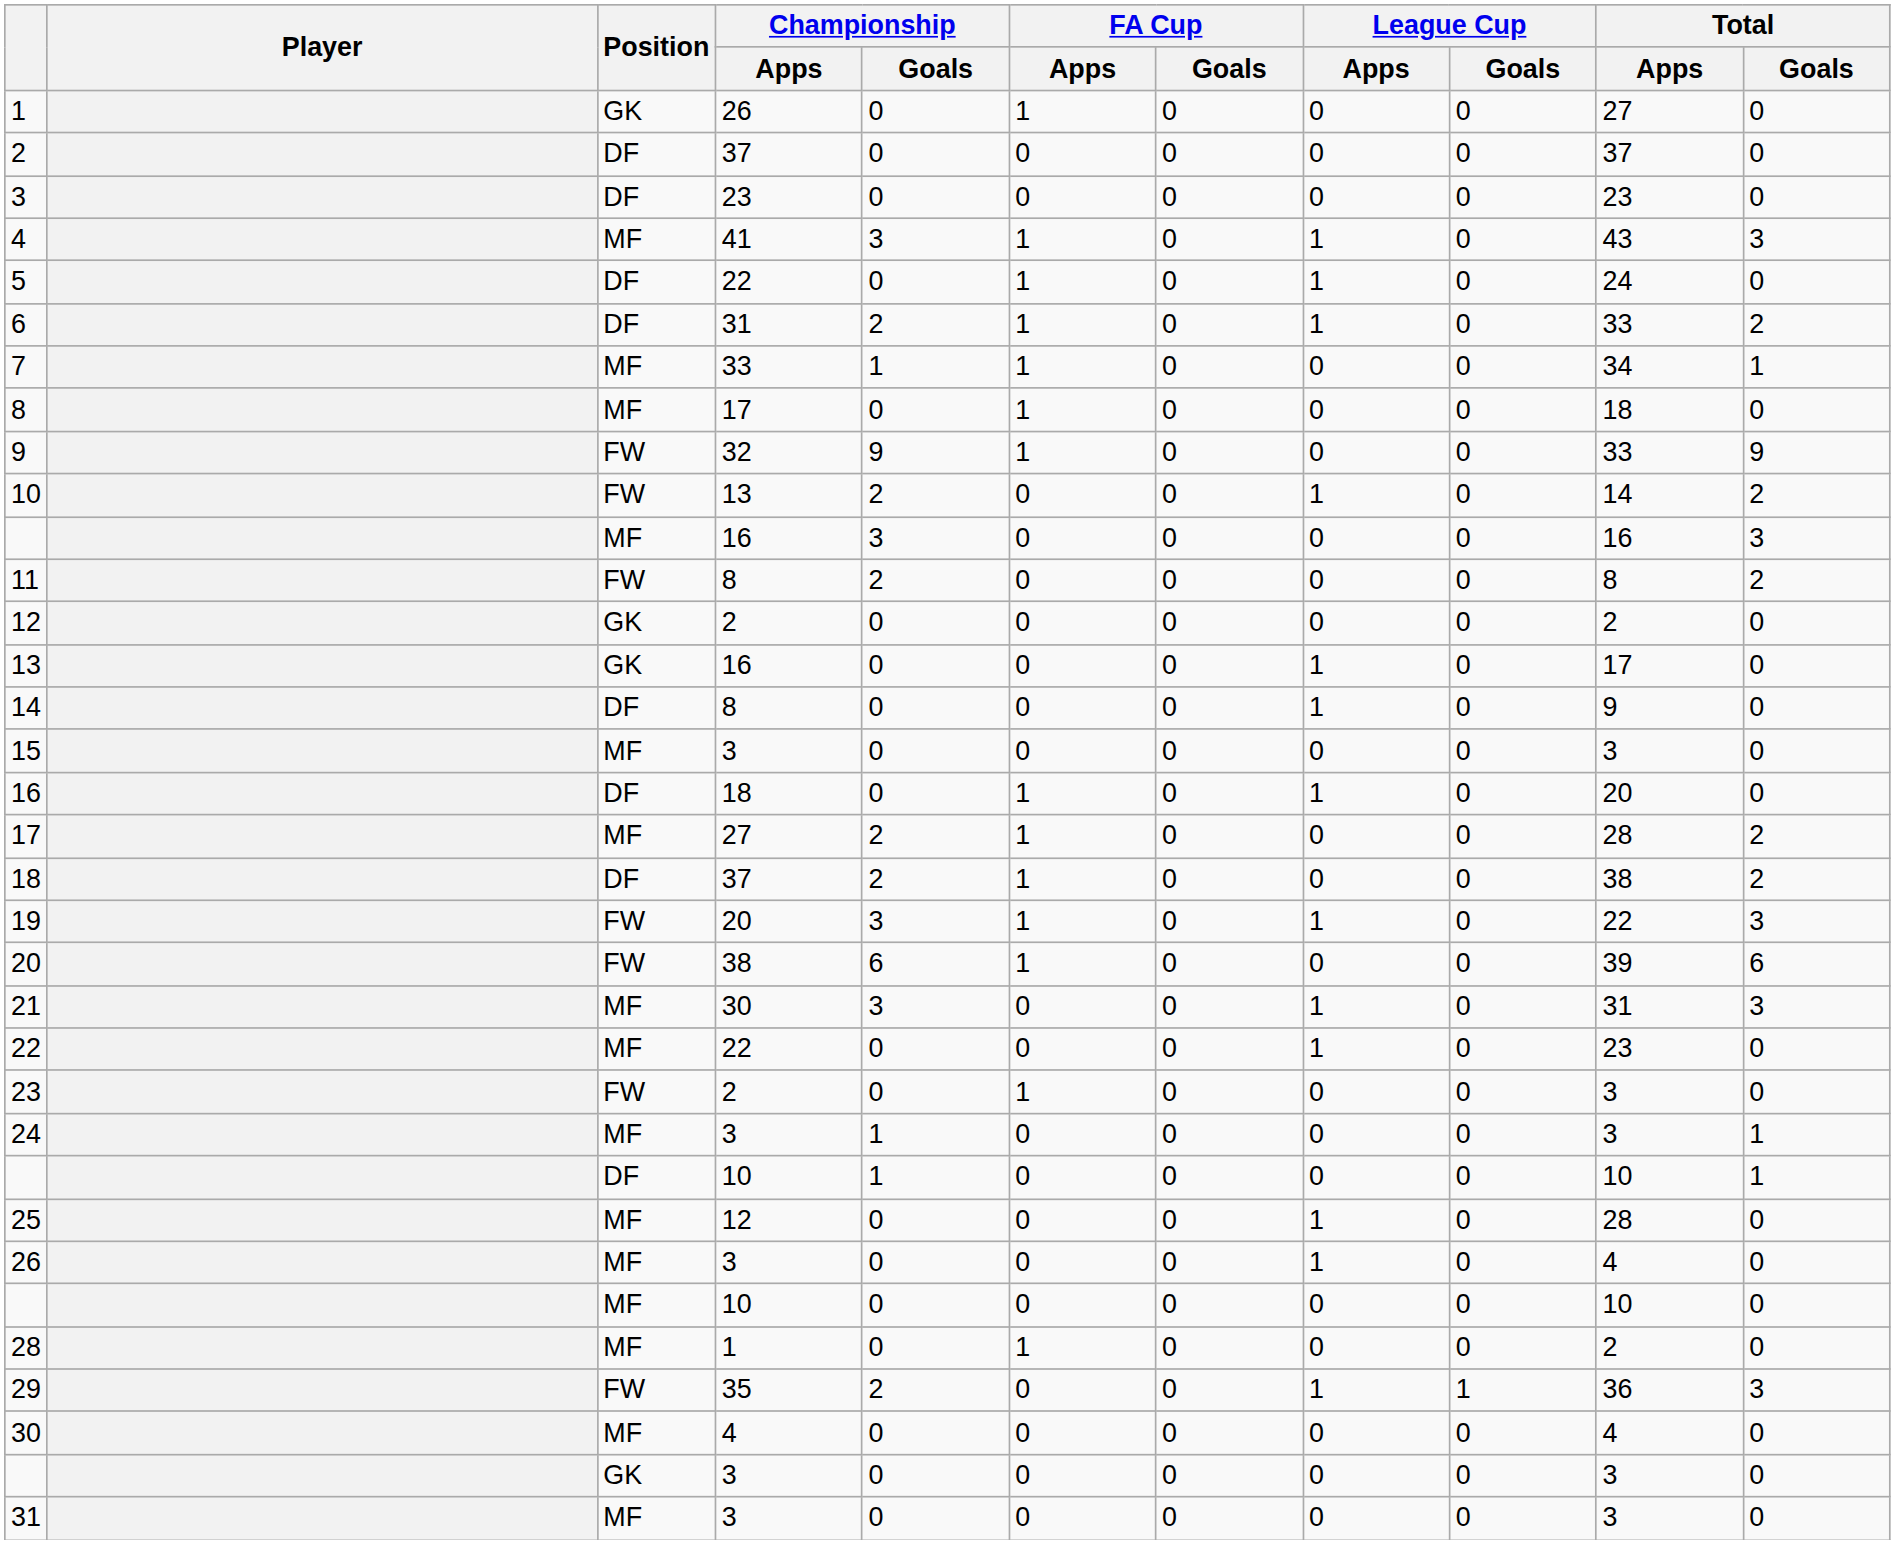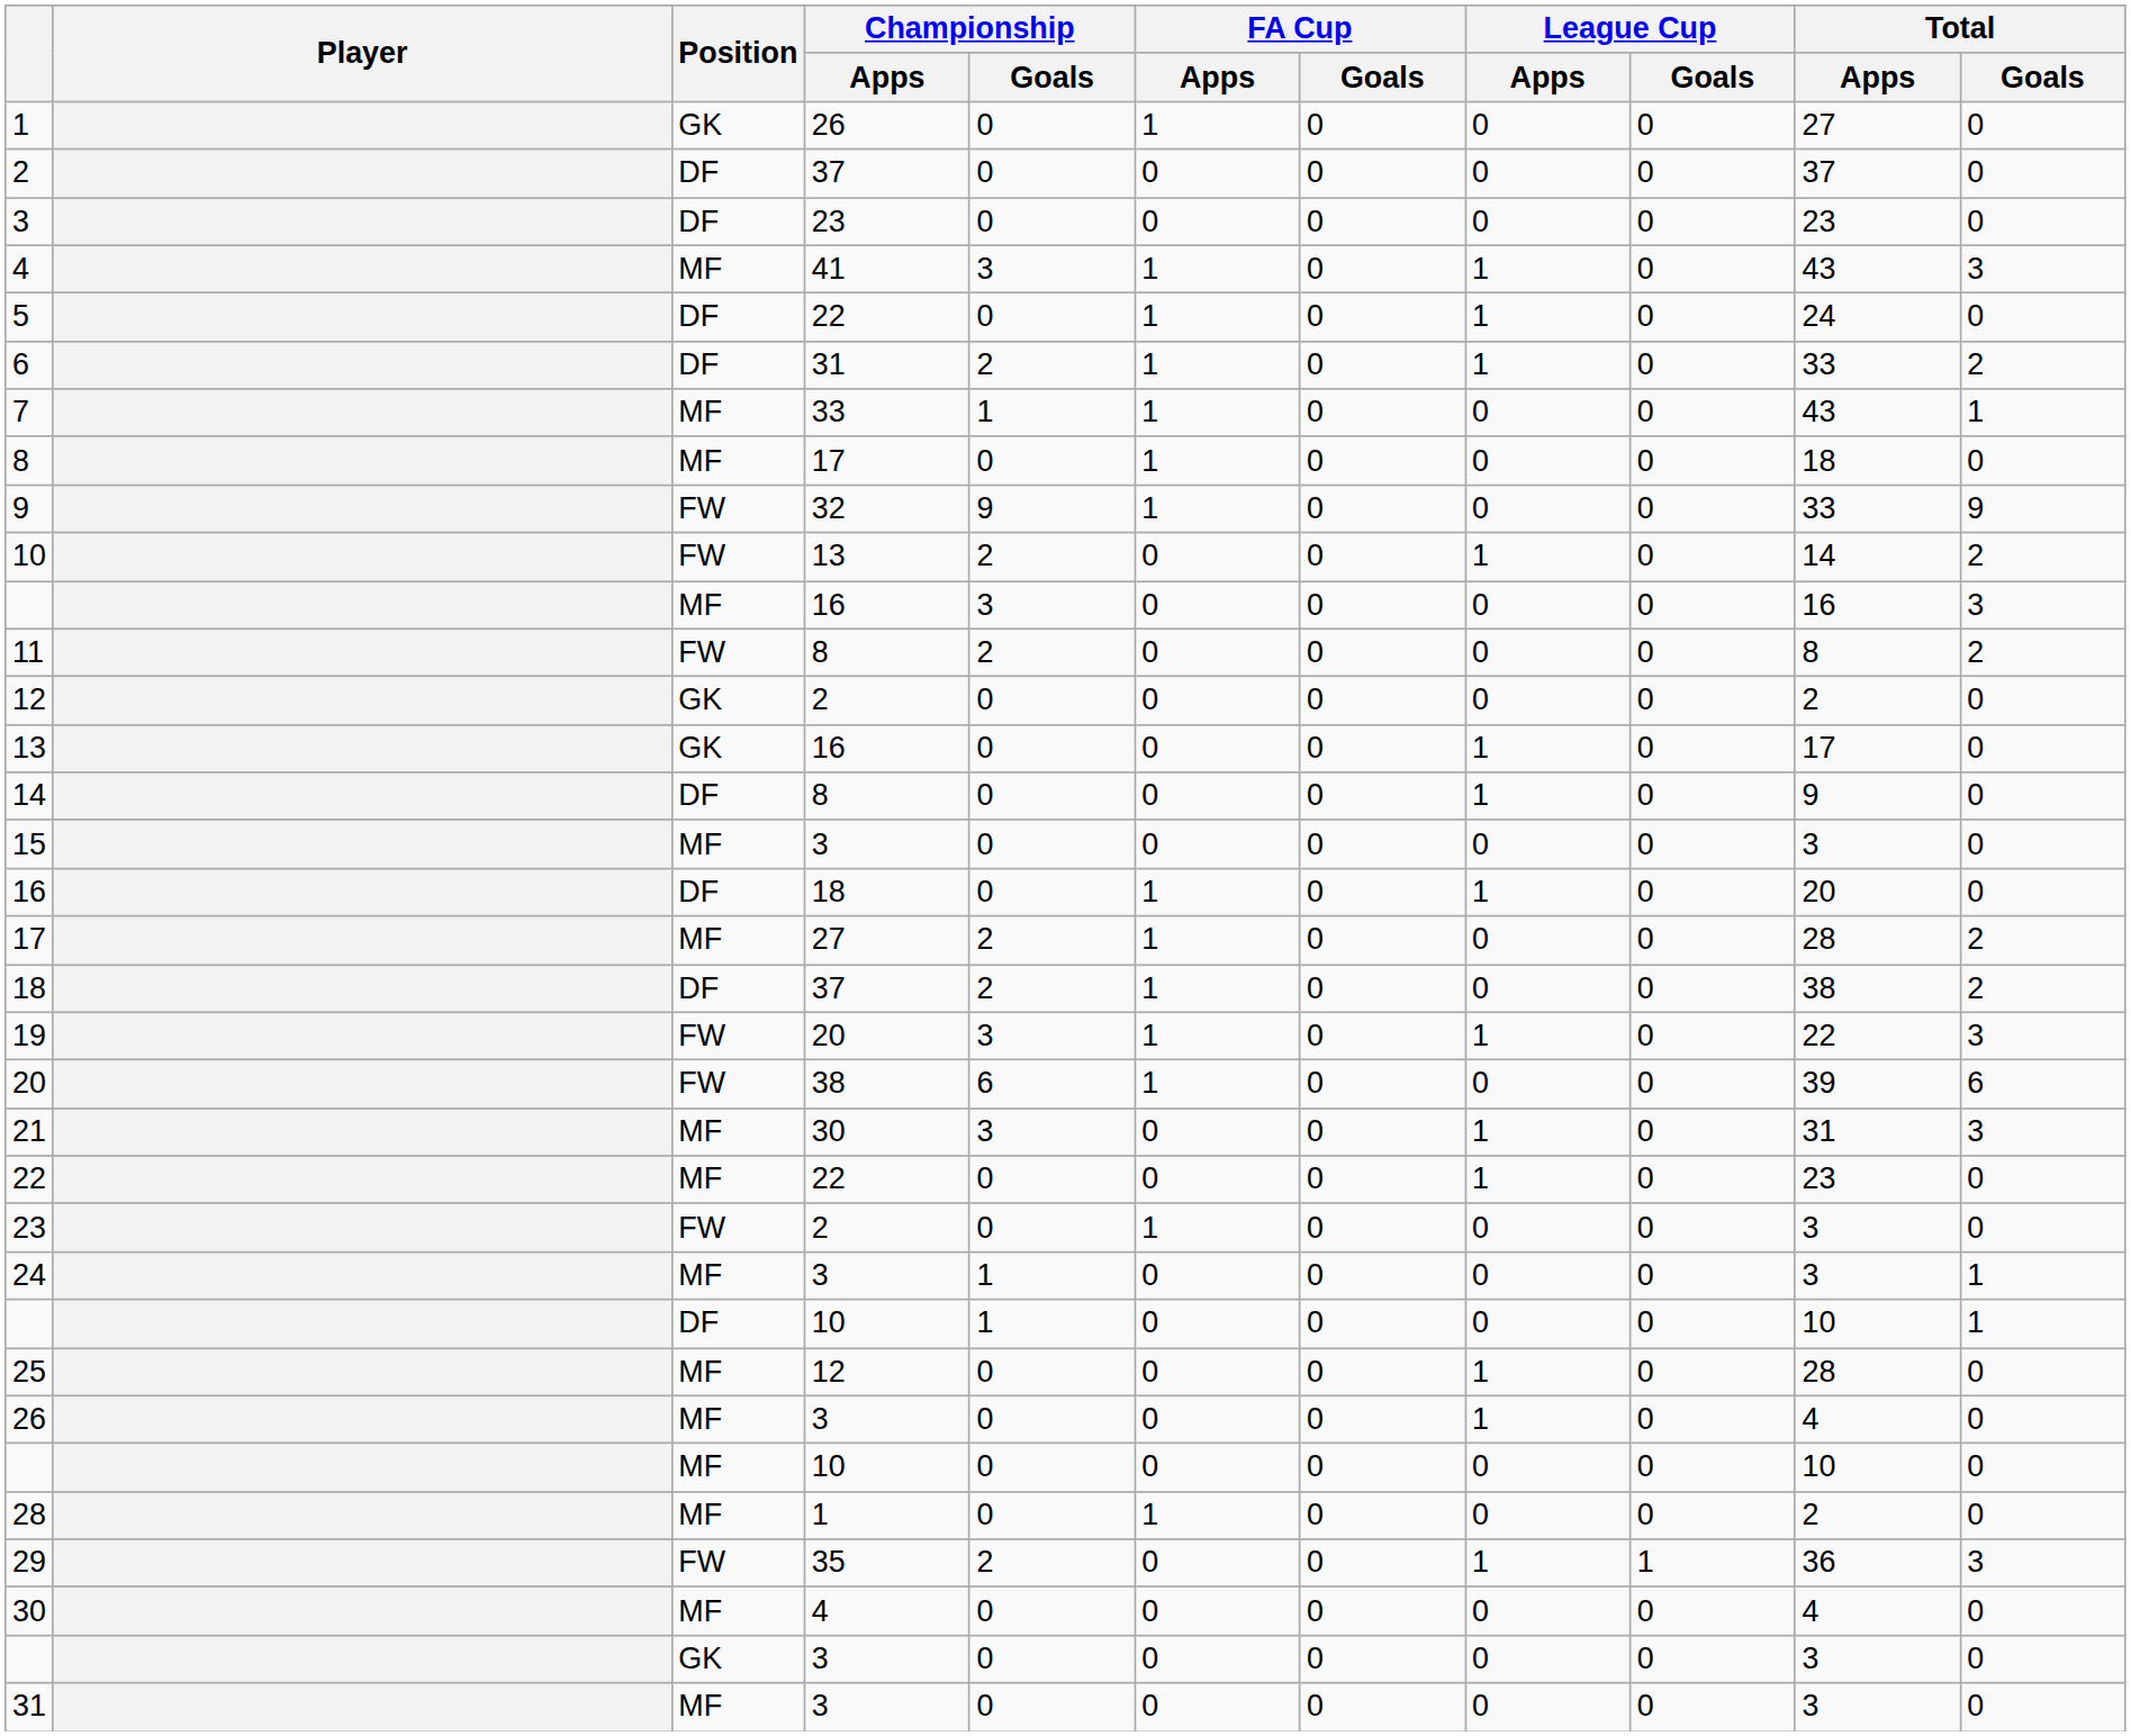7 | Total / Apps: 34 -> 43
